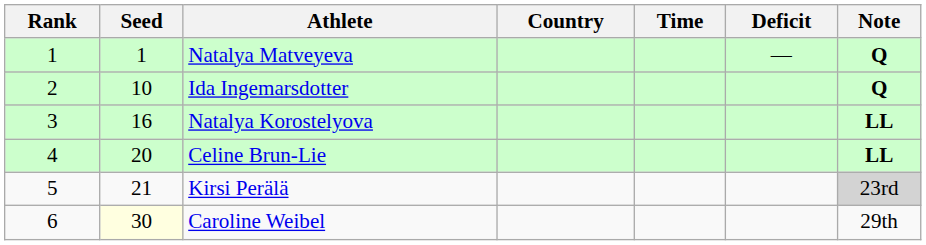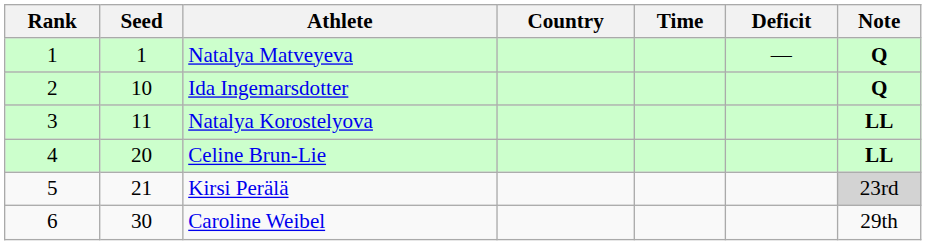Natalya Korostelyova | Seed: 16 -> 11
Caroline Weibel | Seed: lightyellow background -> no background
